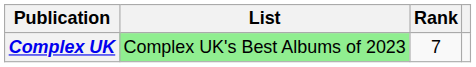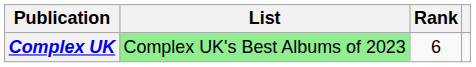Complex UK | Rank: 7 -> 6
